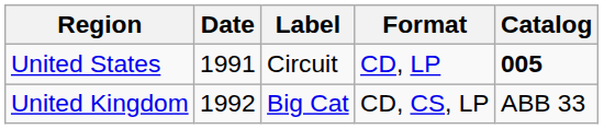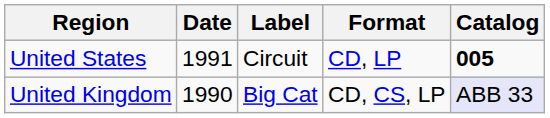United Kingdom | Date: 1992 -> 1990
United Kingdom | Catalog: no background -> lavender background
